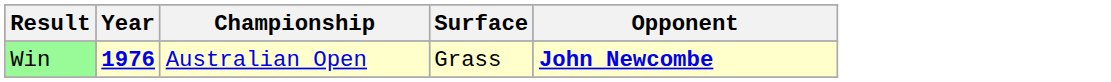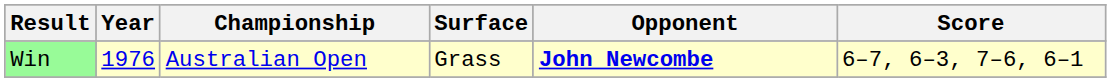+ column: Score | 6–7, 6–3, 7–6, 6–1
Win | Year: bold -> normal
